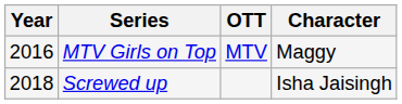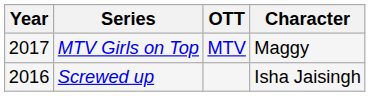MTV Girls on Top | Year: 2016 -> 2017
Screwed up | Year: 2018 -> 2016
